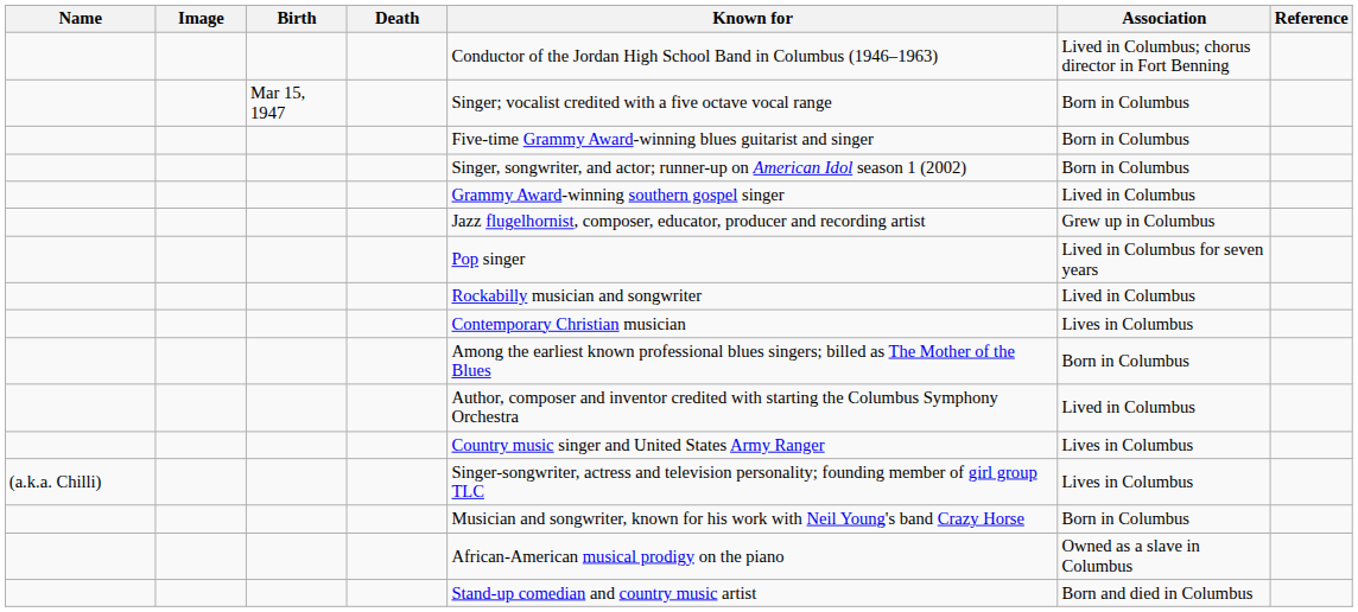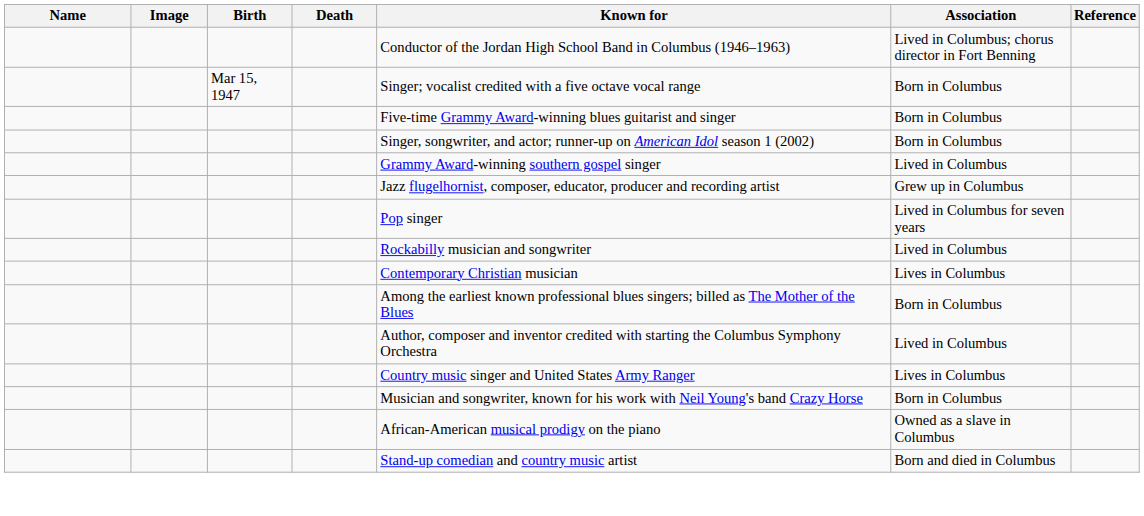- row: (a.k.a. Chilli) | Singer-songwriter, actress and television personality; founding member of girl group TLC | Lives in Columbus
